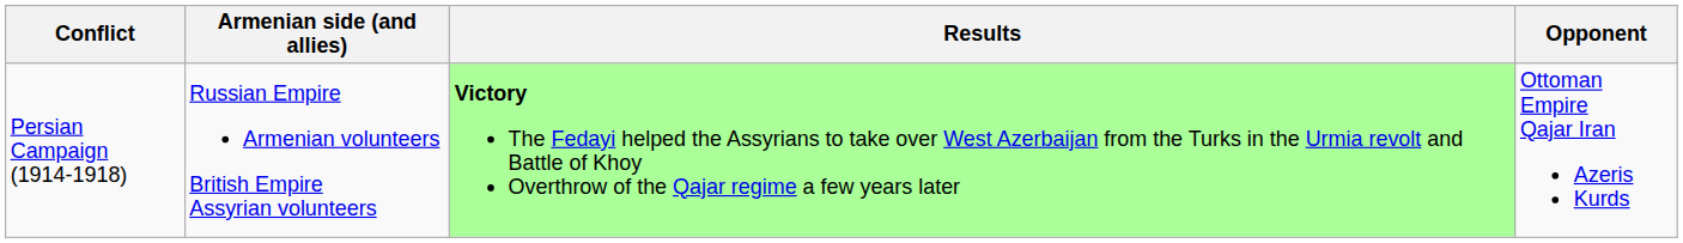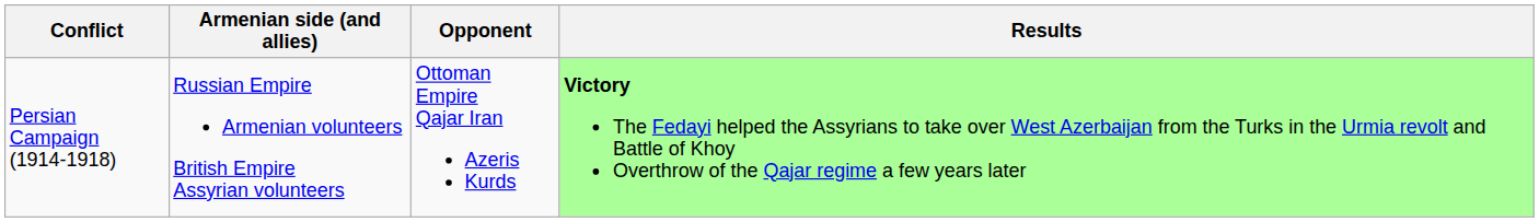columns swapped: Opponent <-> Results
